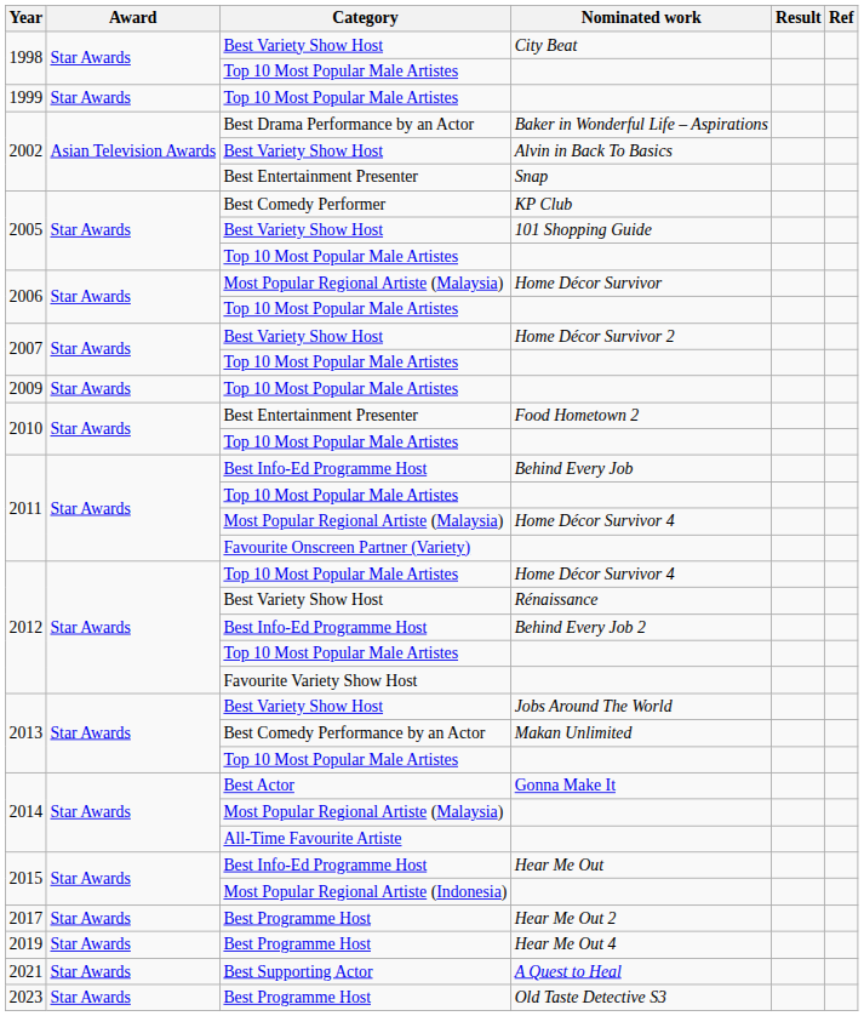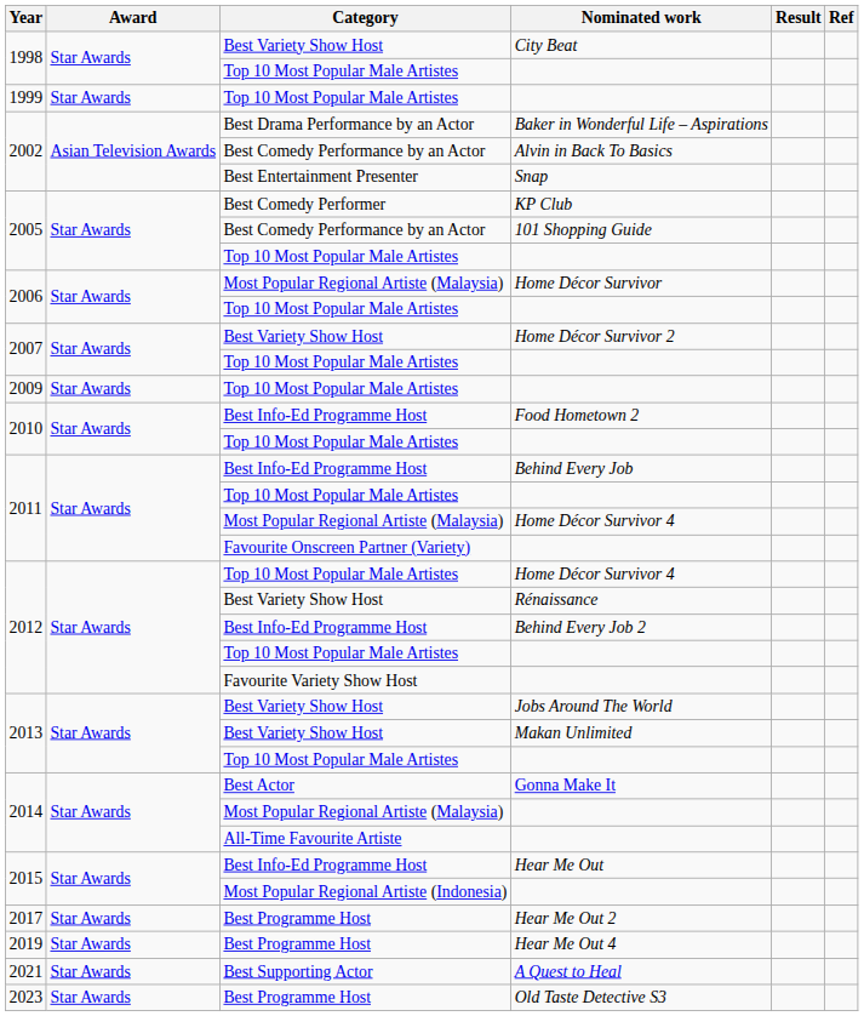Alvin in Back To Basics | Category: Best Variety Show Host -> Best Comedy Performance by an Actor
101 Shopping Guide | Category: Best Variety Show Host -> Best Comedy Performance by an Actor
Food Hometown 2 | Category: Best Entertainment Presenter -> Best Info-Ed Programme Host
Makan Unlimited | Category: Best Comedy Performance by an Actor -> Best Variety Show Host
